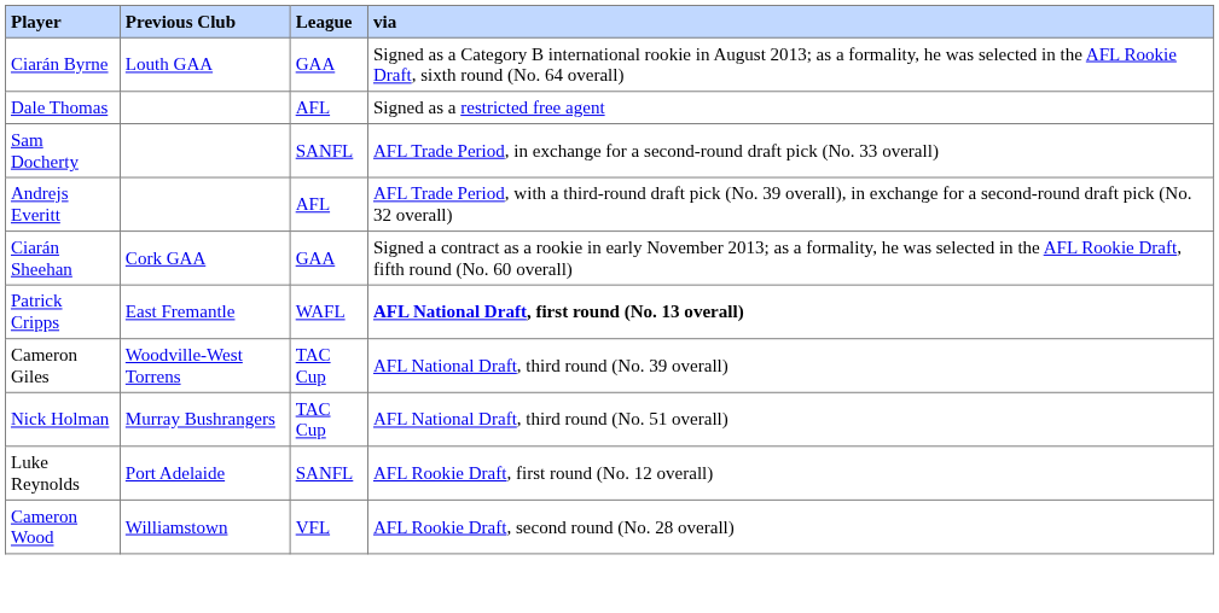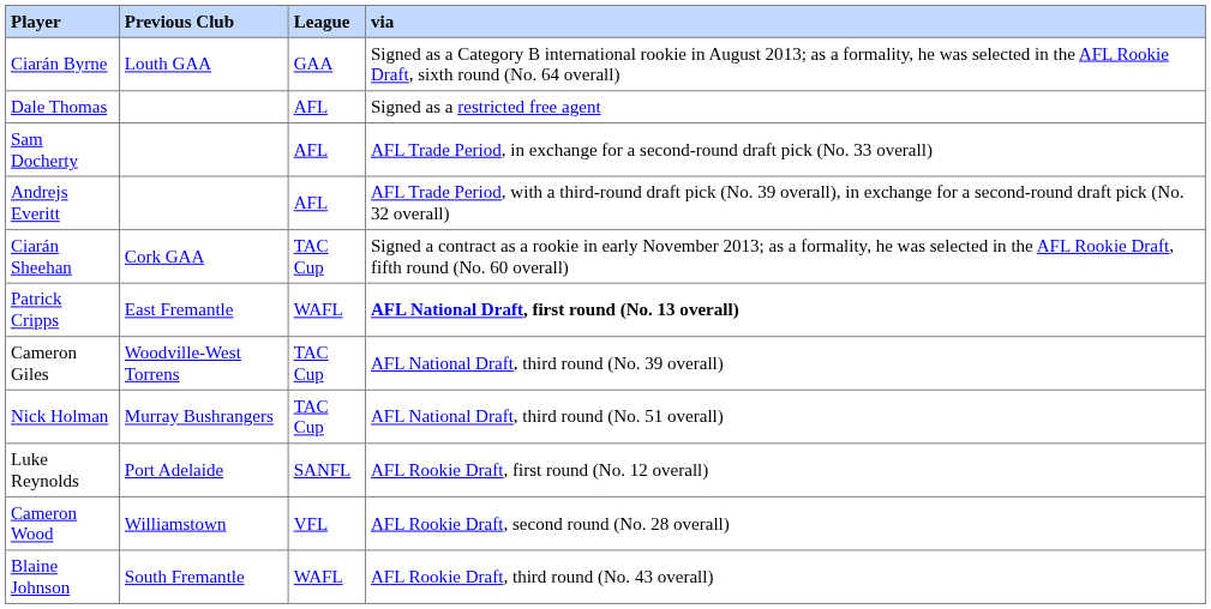Sam Docherty | League: SANFL -> AFL
Ciarán Sheehan | League: GAA -> TAC Cup
+ row: Blaine Johnson | South Fremantle | WAFL | AFL Rookie Draft, third round (No. 43 overall)
